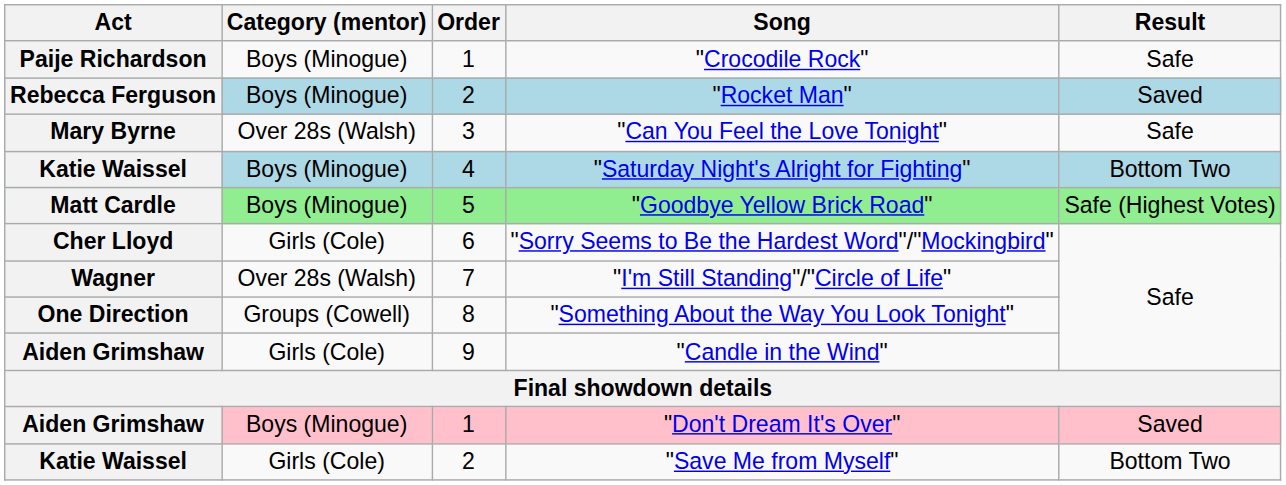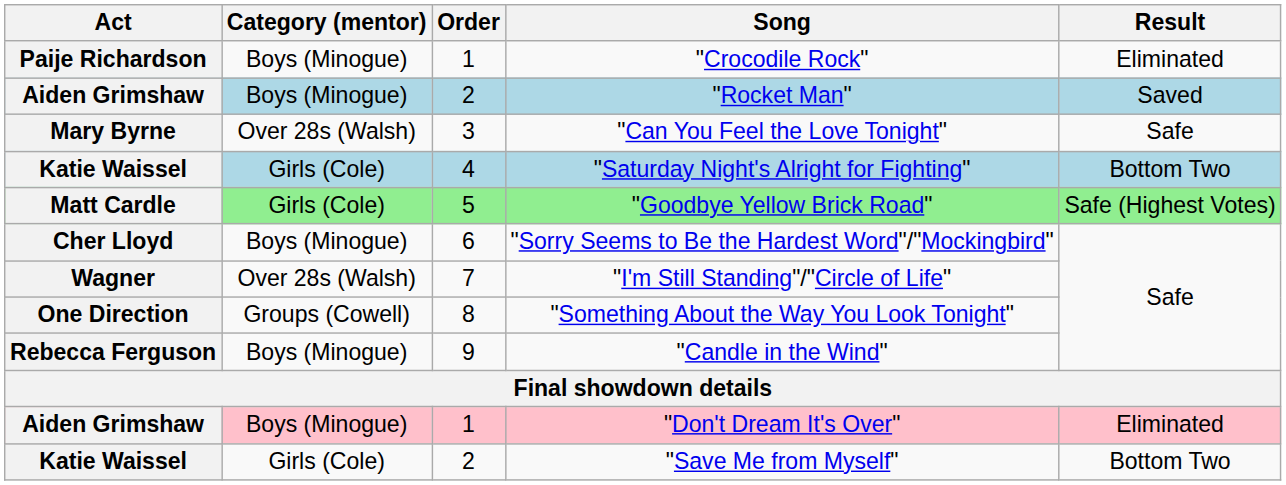"Crocodile Rock" | Result: Safe -> Eliminated
"Rocket Man" | Act: Rebecca Ferguson -> Aiden Grimshaw
"Saturday Night's Alright for Fighting" | Category (mentor): Boys (Minogue) -> Girls (Cole)
"Goodbye Yellow Brick Road" | Category (mentor): Boys (Minogue) -> Girls (Cole)
"Sorry Seems to Be the Hardest Word"/"Mockingbird" | Category (mentor): Girls (Cole) -> Boys (Minogue)
"Candle in the Wind" | Act: Aiden Grimshaw -> Rebecca Ferguson
"Candle in the Wind" | Category (mentor): Girls (Cole) -> Boys (Minogue)
"Don't Dream It's Over" | Result: Saved -> Eliminated
